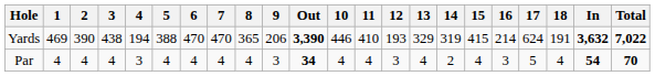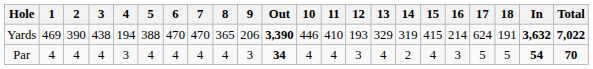Par | 18: 4 -> 5
